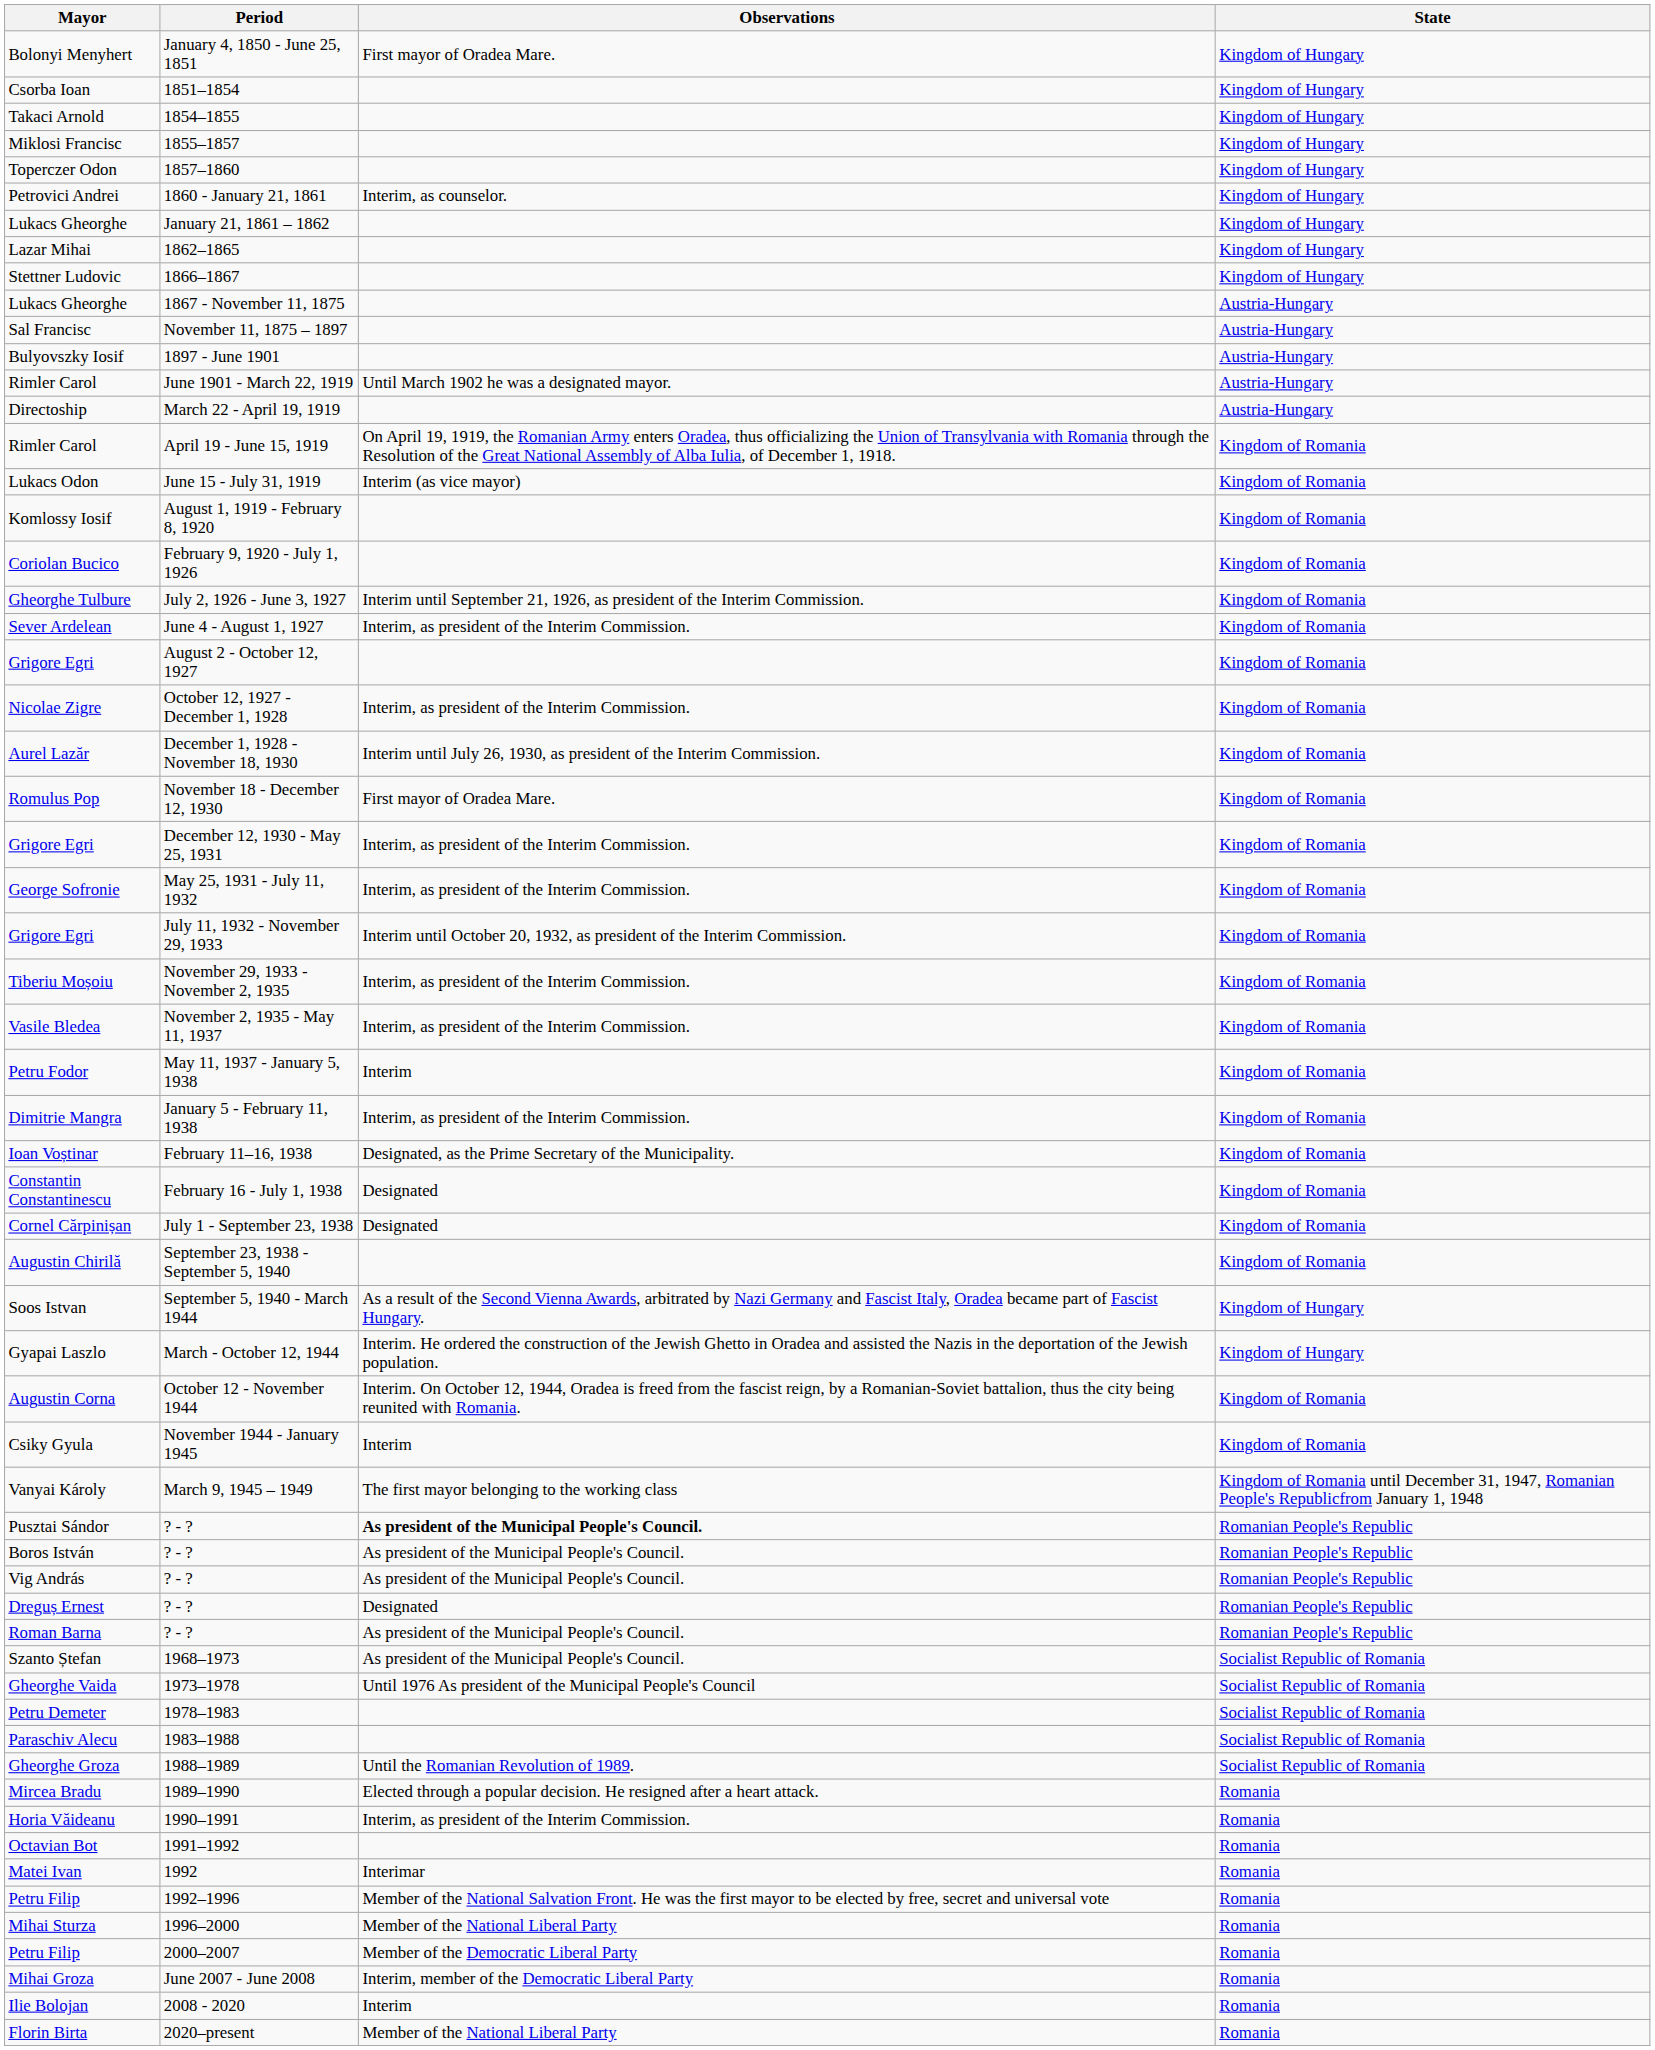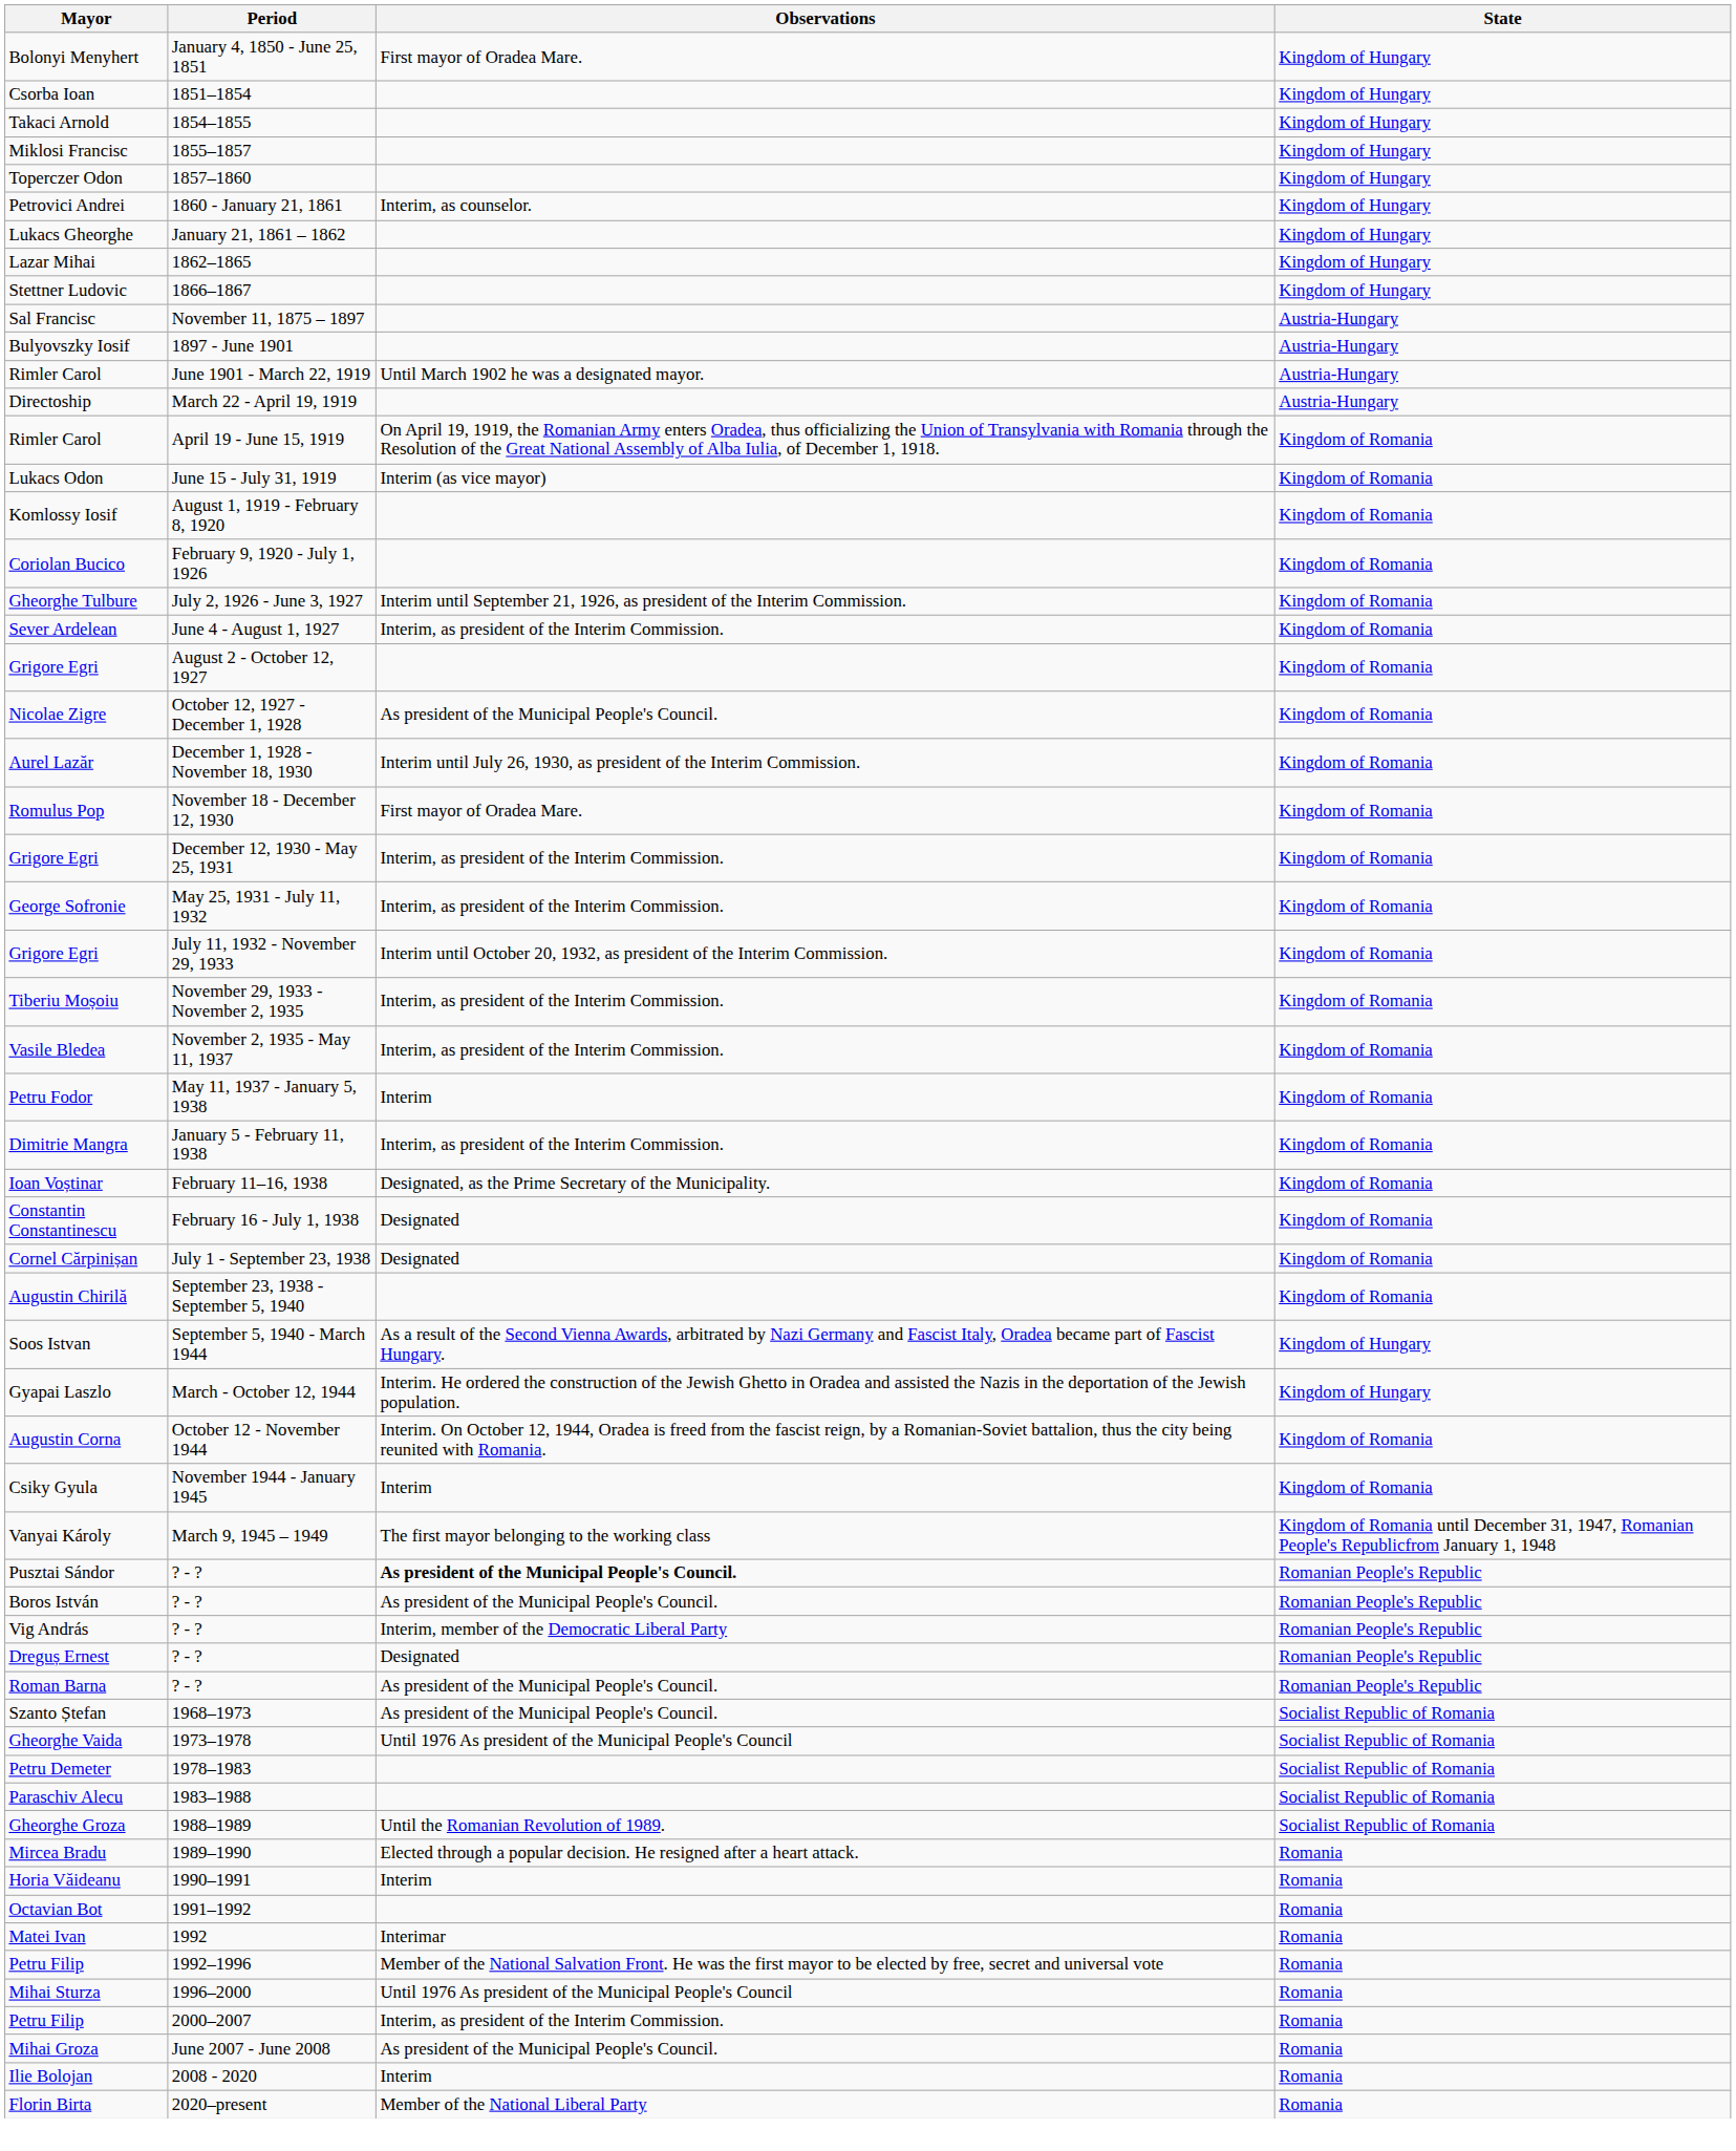- row: Lukacs Gheorghe | 1867 - November 11, 1875 | Austria-Hungary
October 12, 1927 - December 1, 1928 | Observations: Interim, as president of the Interim Commission. -> As president of the Municipal People's Council.
Vig András / ? - ? | Observations: As president of the Municipal People's Council. -> Interim, member of the Democratic Liberal Party
1990–1991 | Observations: Interim, as president of the Interim Commission. -> Interim
1996–2000 | Observations: Member of the National Liberal Party -> Until 1976 As president of the Municipal People's Council
2000–2007 | Observations: Member of the Democratic Liberal Party -> Interim, as president of the Interim Commission.
June 2007 - June 2008 | Observations: Interim, member of the Democratic Liberal Party -> As president of the Municipal People's Council.
